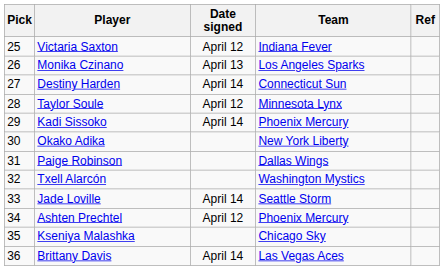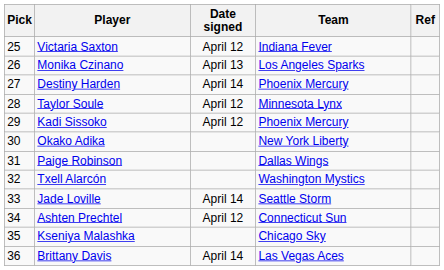Destiny Harden | Team: Connecticut Sun -> Phoenix Mercury
Kadi Sissoko | Date signed: April 14 -> April 12
Ashten Prechtel | Team: Phoenix Mercury -> Connecticut Sun
